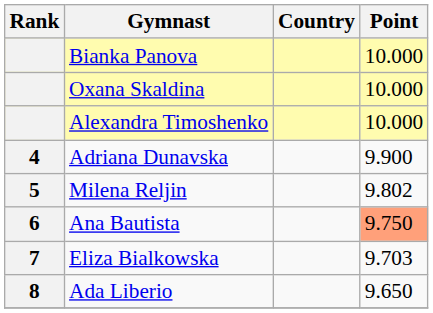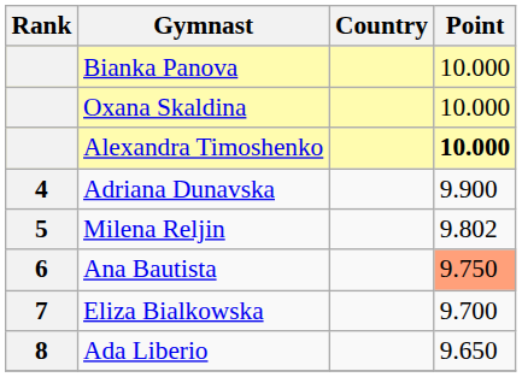Alexandra Timoshenko | Point: normal -> bold
Eliza Bialkowska | Point: 9.703 -> 9.700
